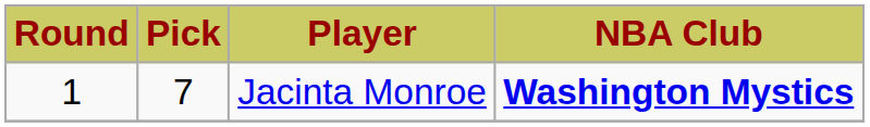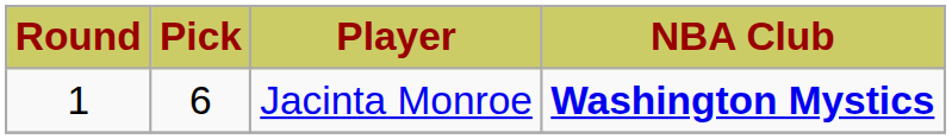Jacinta Monroe | Pick: 7 -> 6
